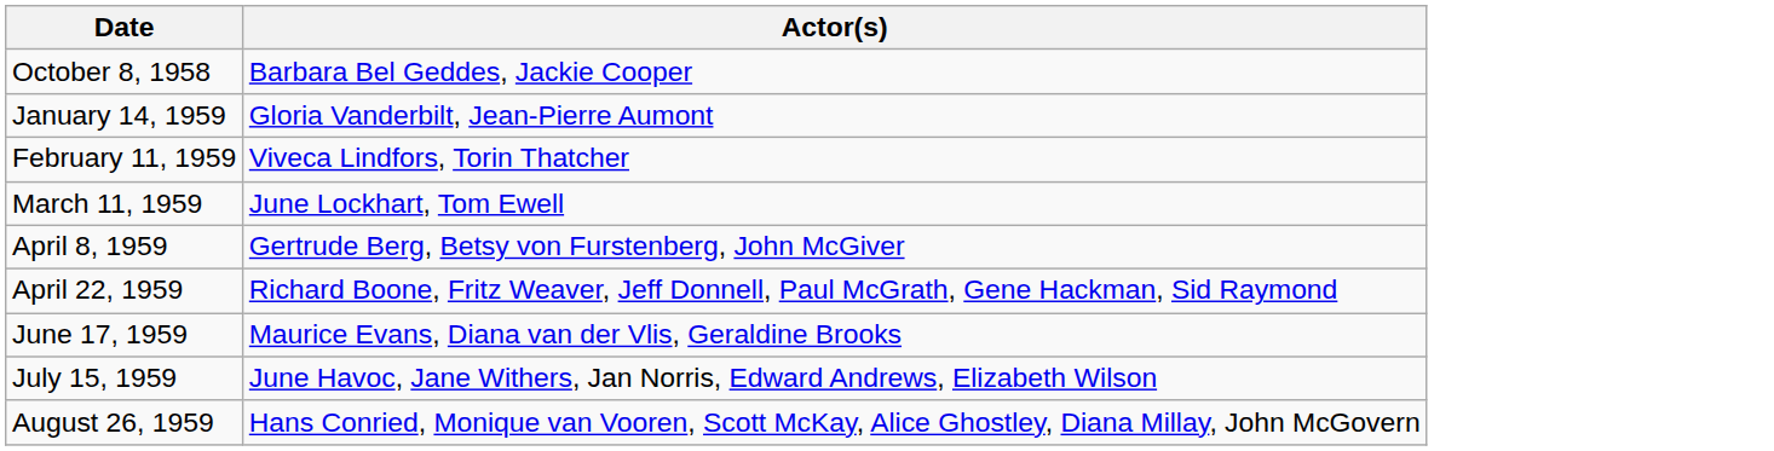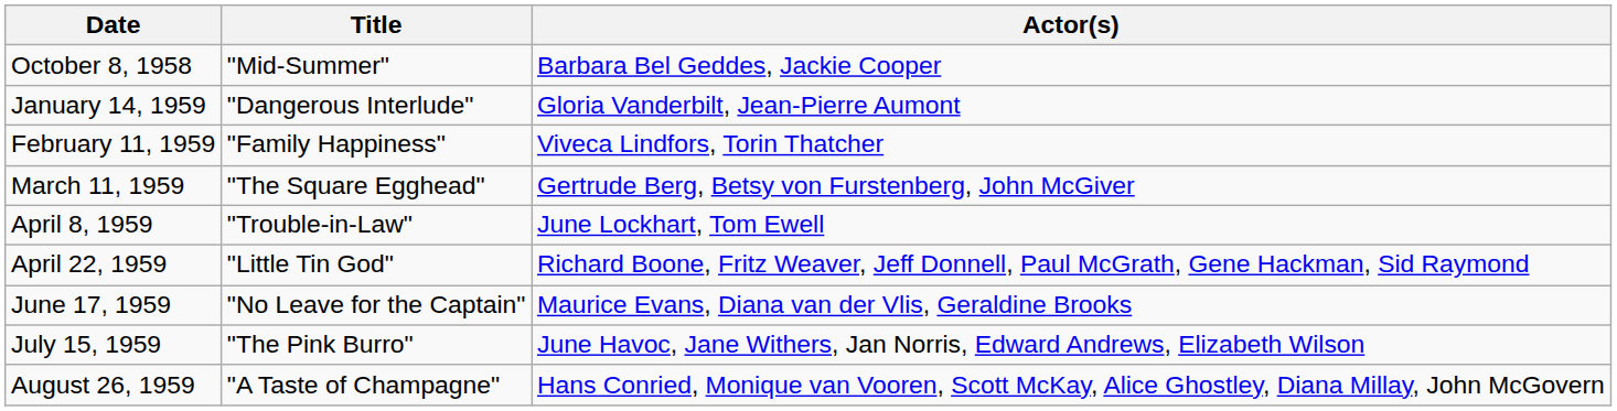+ column: Title | "Mid-Summer" | "Dangerous Interlude" | "Family Happiness" | "The Square Egghead" | "Trouble-in-Law" | "Little Tin God" | "No Leave for the Captain" | "The Pink Burro" | "A Taste of Champagne"
March 11, 1959 | Actor(s): June Lockhart, Tom Ewell -> Gertrude Berg, Betsy von Furstenberg, John McGiver
April 8, 1959 | Actor(s): Gertrude Berg, Betsy von Furstenberg, John McGiver -> June Lockhart, Tom Ewell
